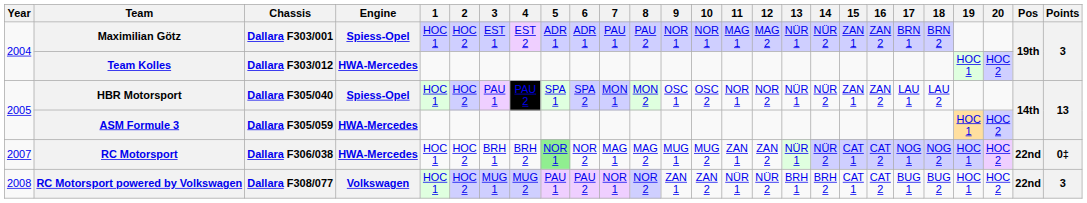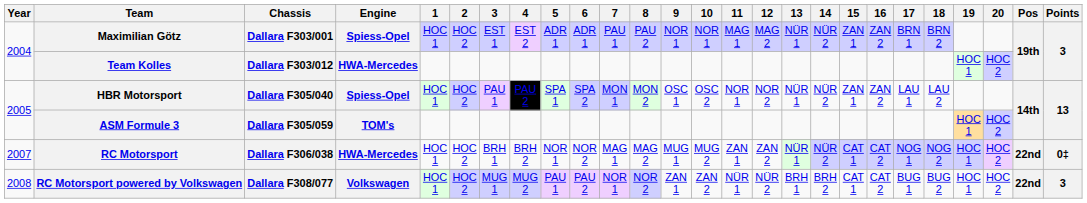ASM Formule 3 | Engine: HWA-Mercedes -> TOM's
RC Motorsport | 5: lightgreen background -> no background
